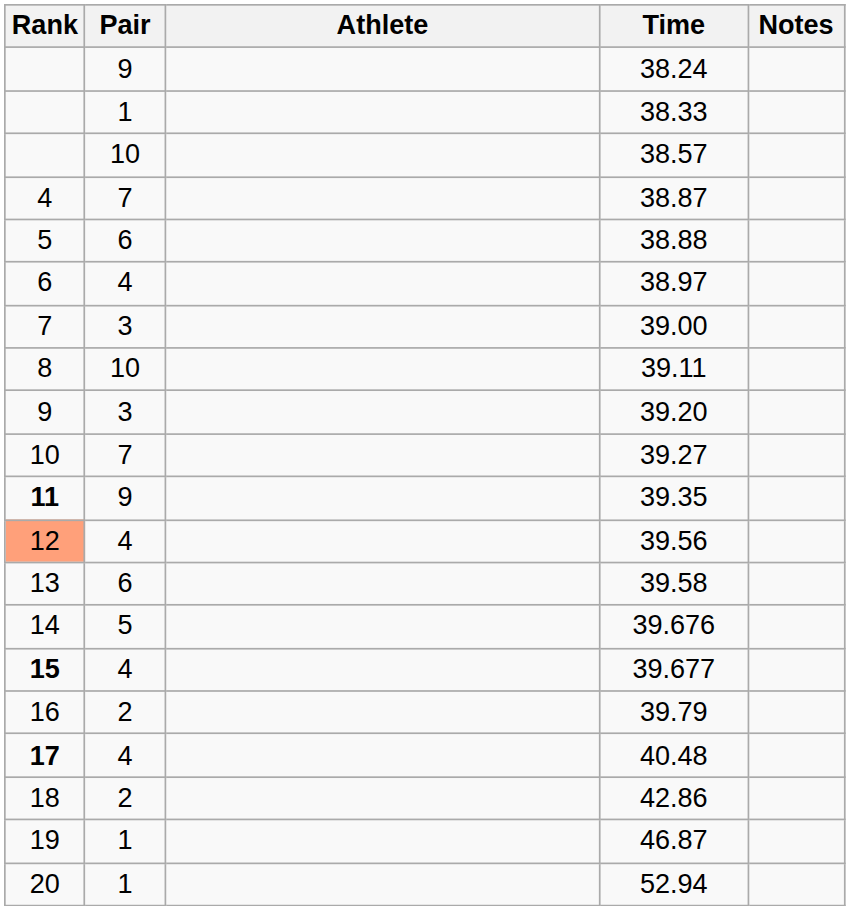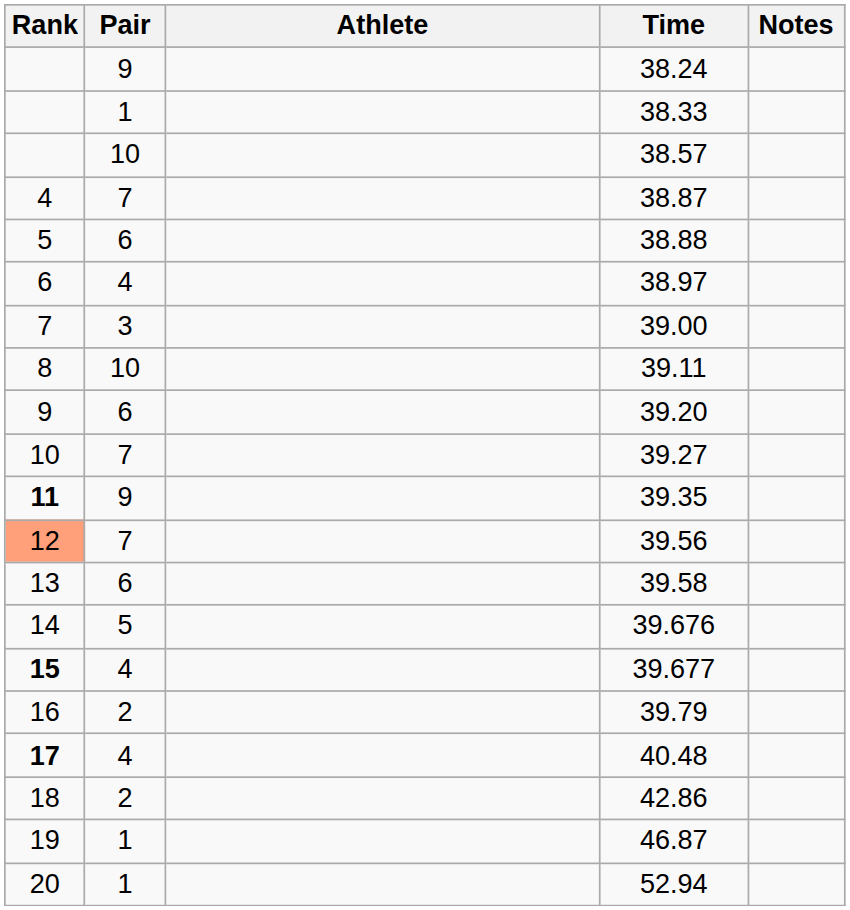39.20 | Pair: 3 -> 6
39.56 | Pair: 4 -> 7
